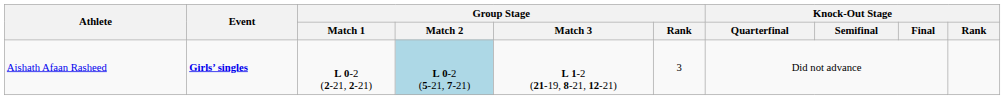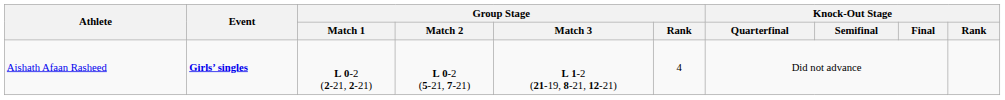Aishath Afaan Rasheed | Group Stage / Match 2: lightblue background -> no background
Aishath Afaan Rasheed | Group Stage / Rank: 3 -> 4
